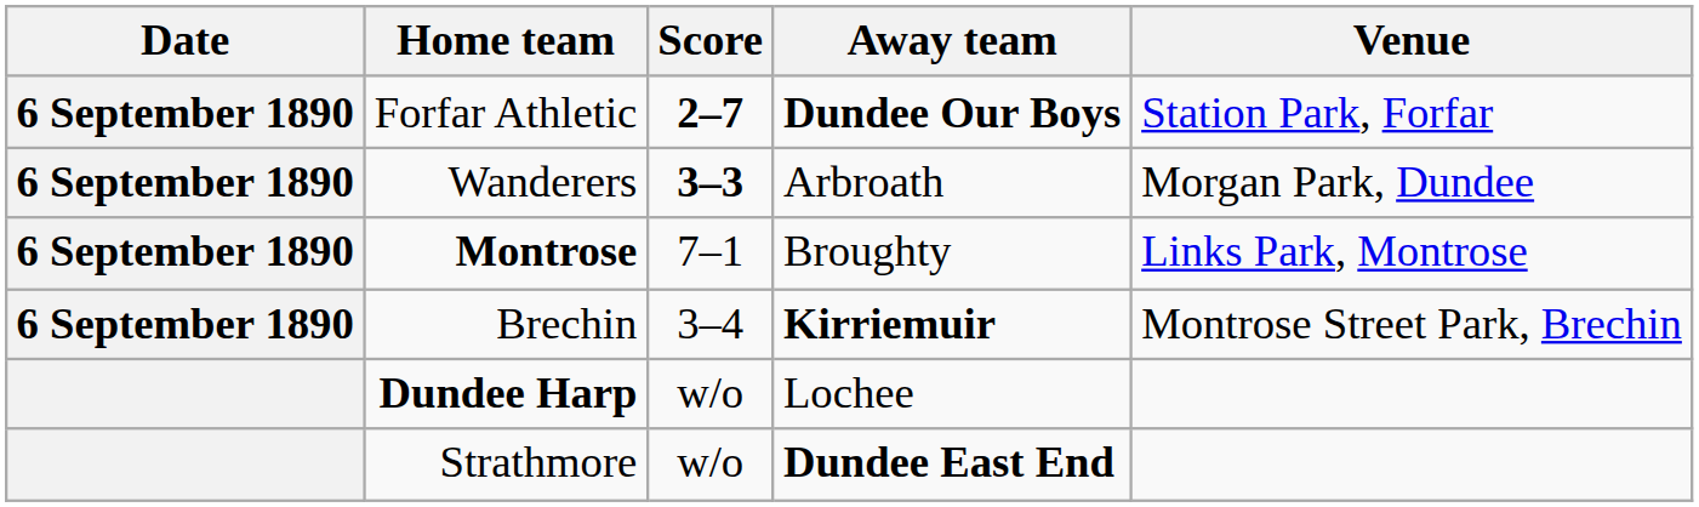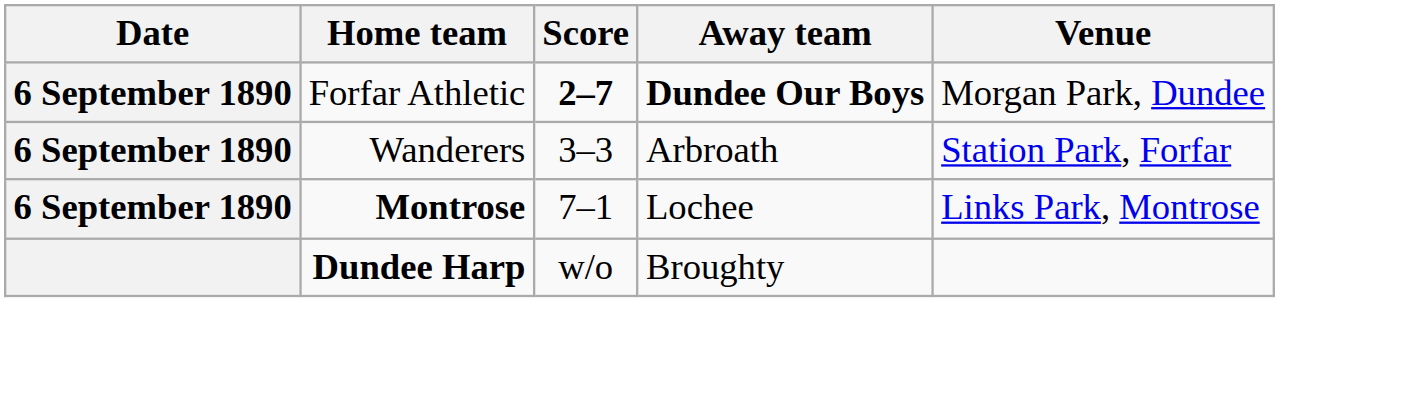Forfar Athletic | Venue: Station Park, Forfar -> Morgan Park, Dundee
Wanderers | Score: bold -> normal
Wanderers | Venue: Morgan Park, Dundee -> Station Park, Forfar
Montrose | Away team: Broughty -> Lochee
- row: 6 September 1890 | Brechin | 3–4 | Kirriemuir | Montrose Street Park, Brechin
Dundee Harp | Away team: Lochee -> Broughty
- row: Strathmore | w/o | Dundee East End
